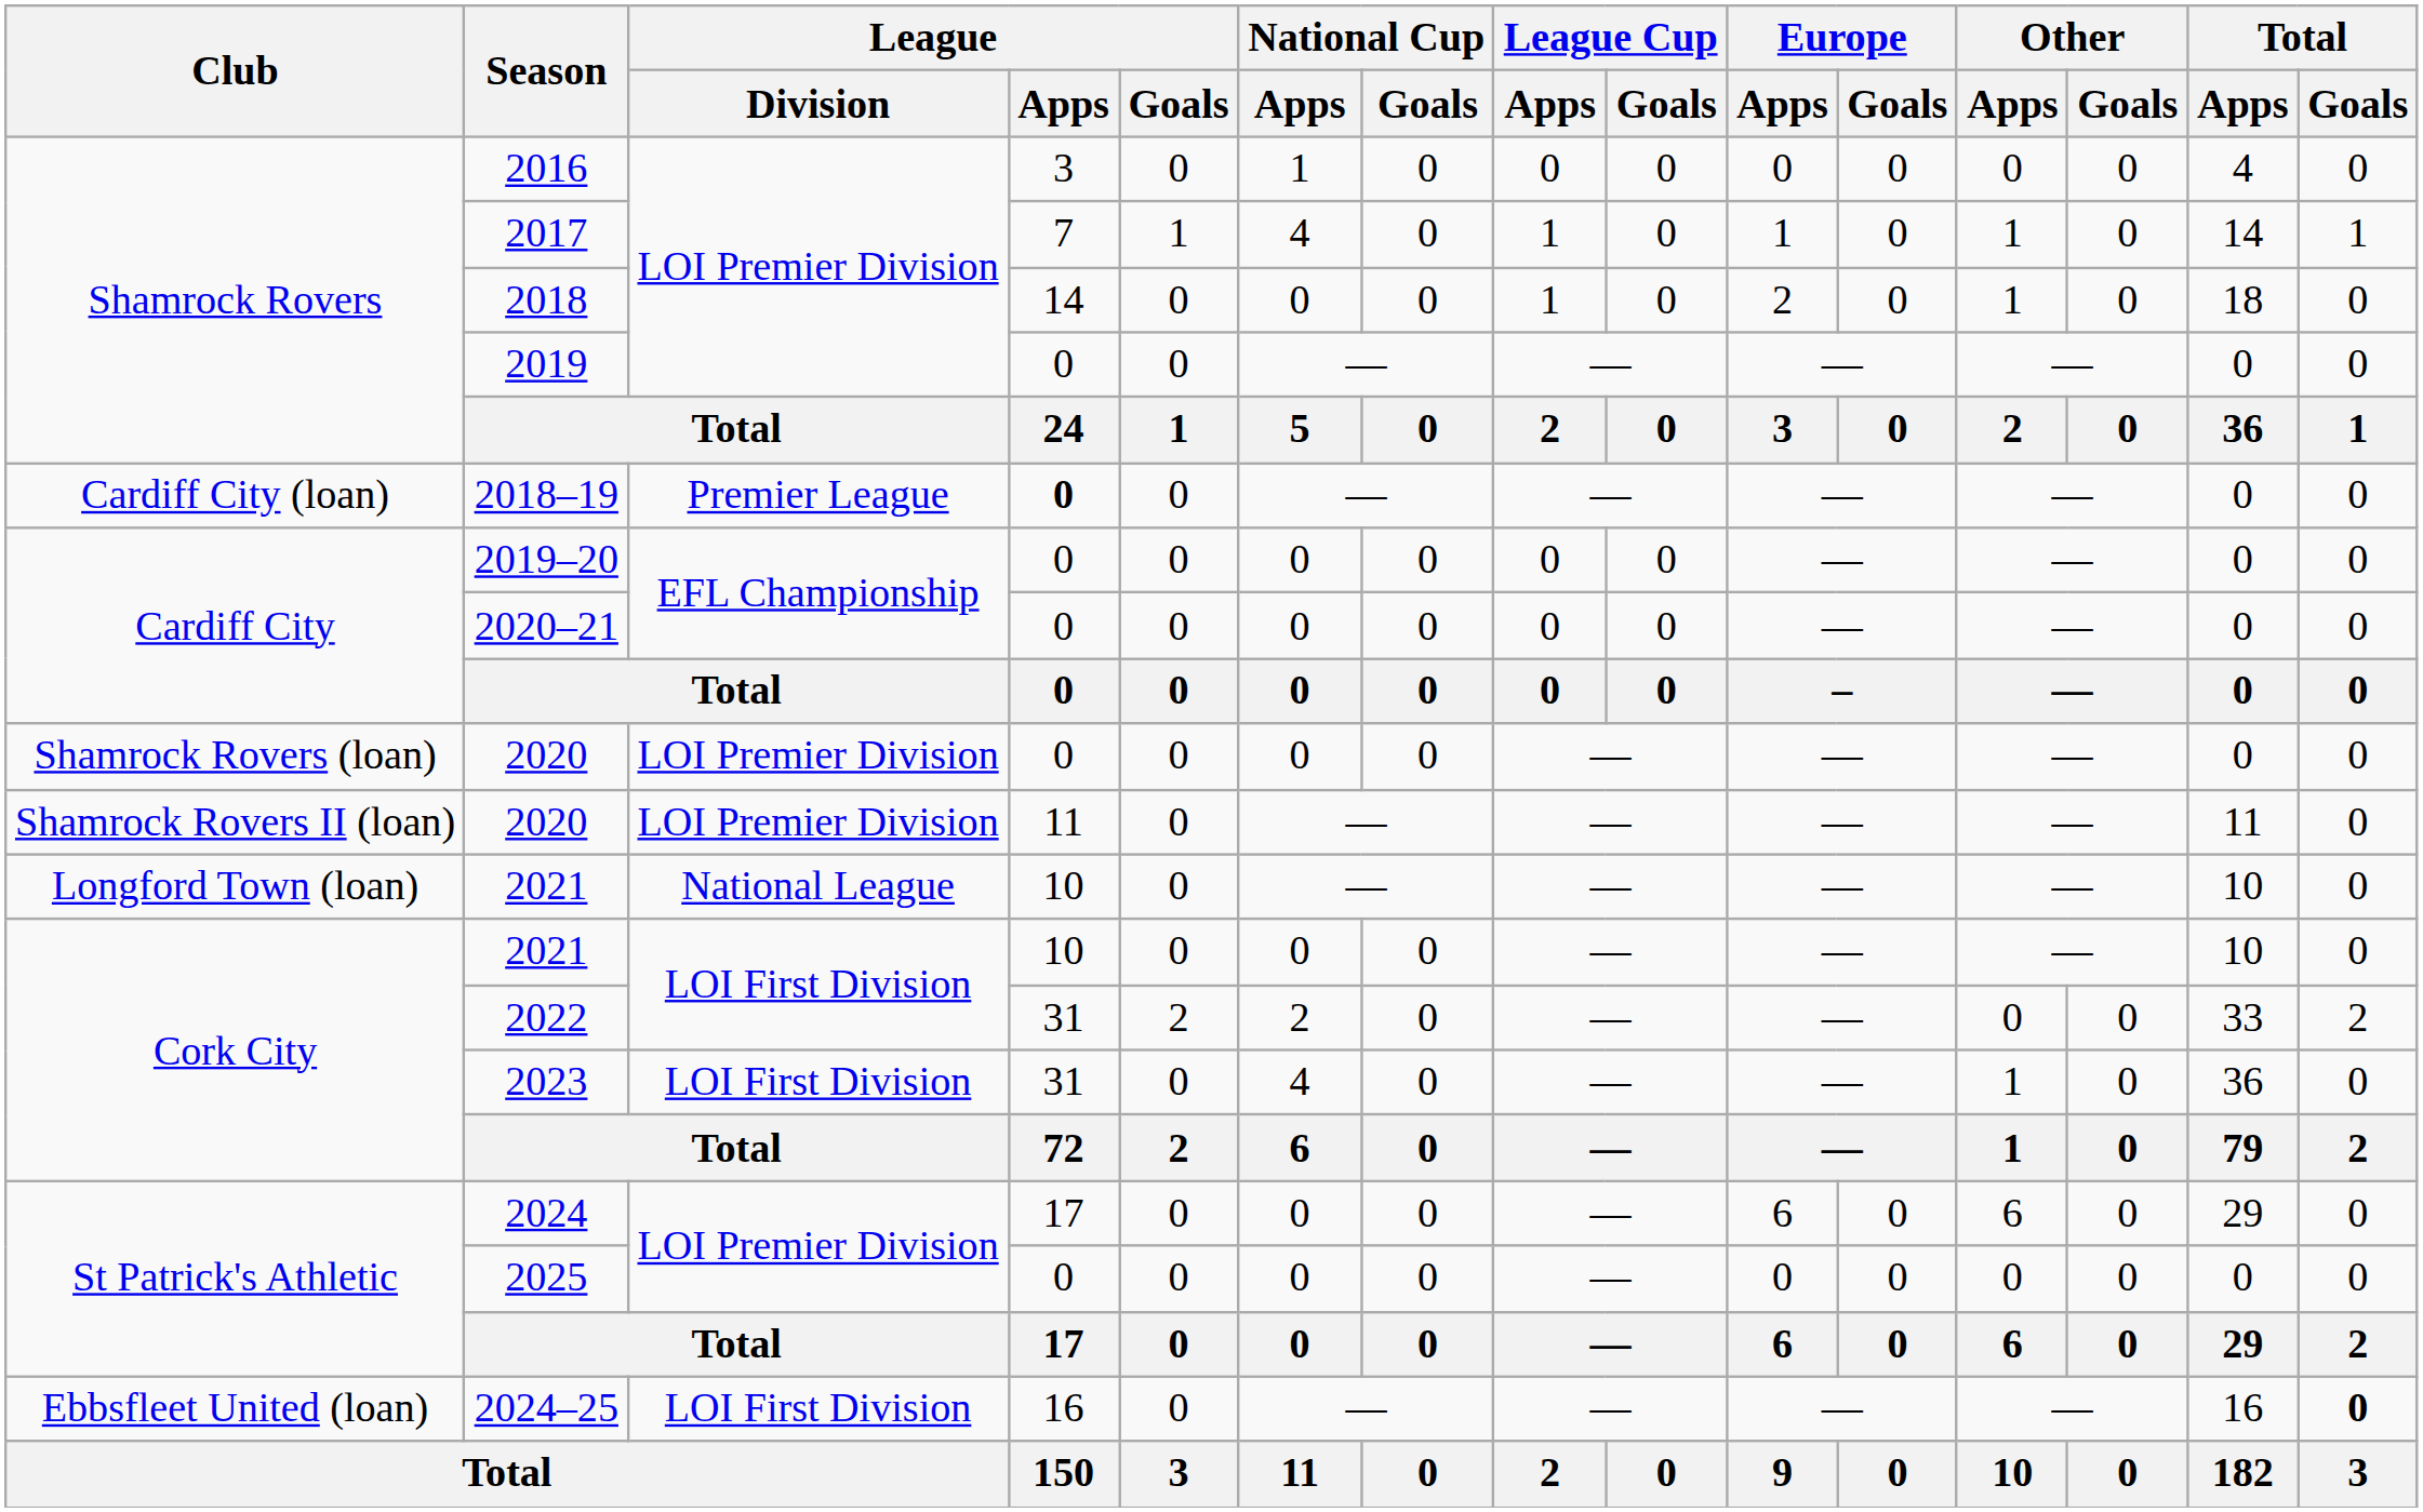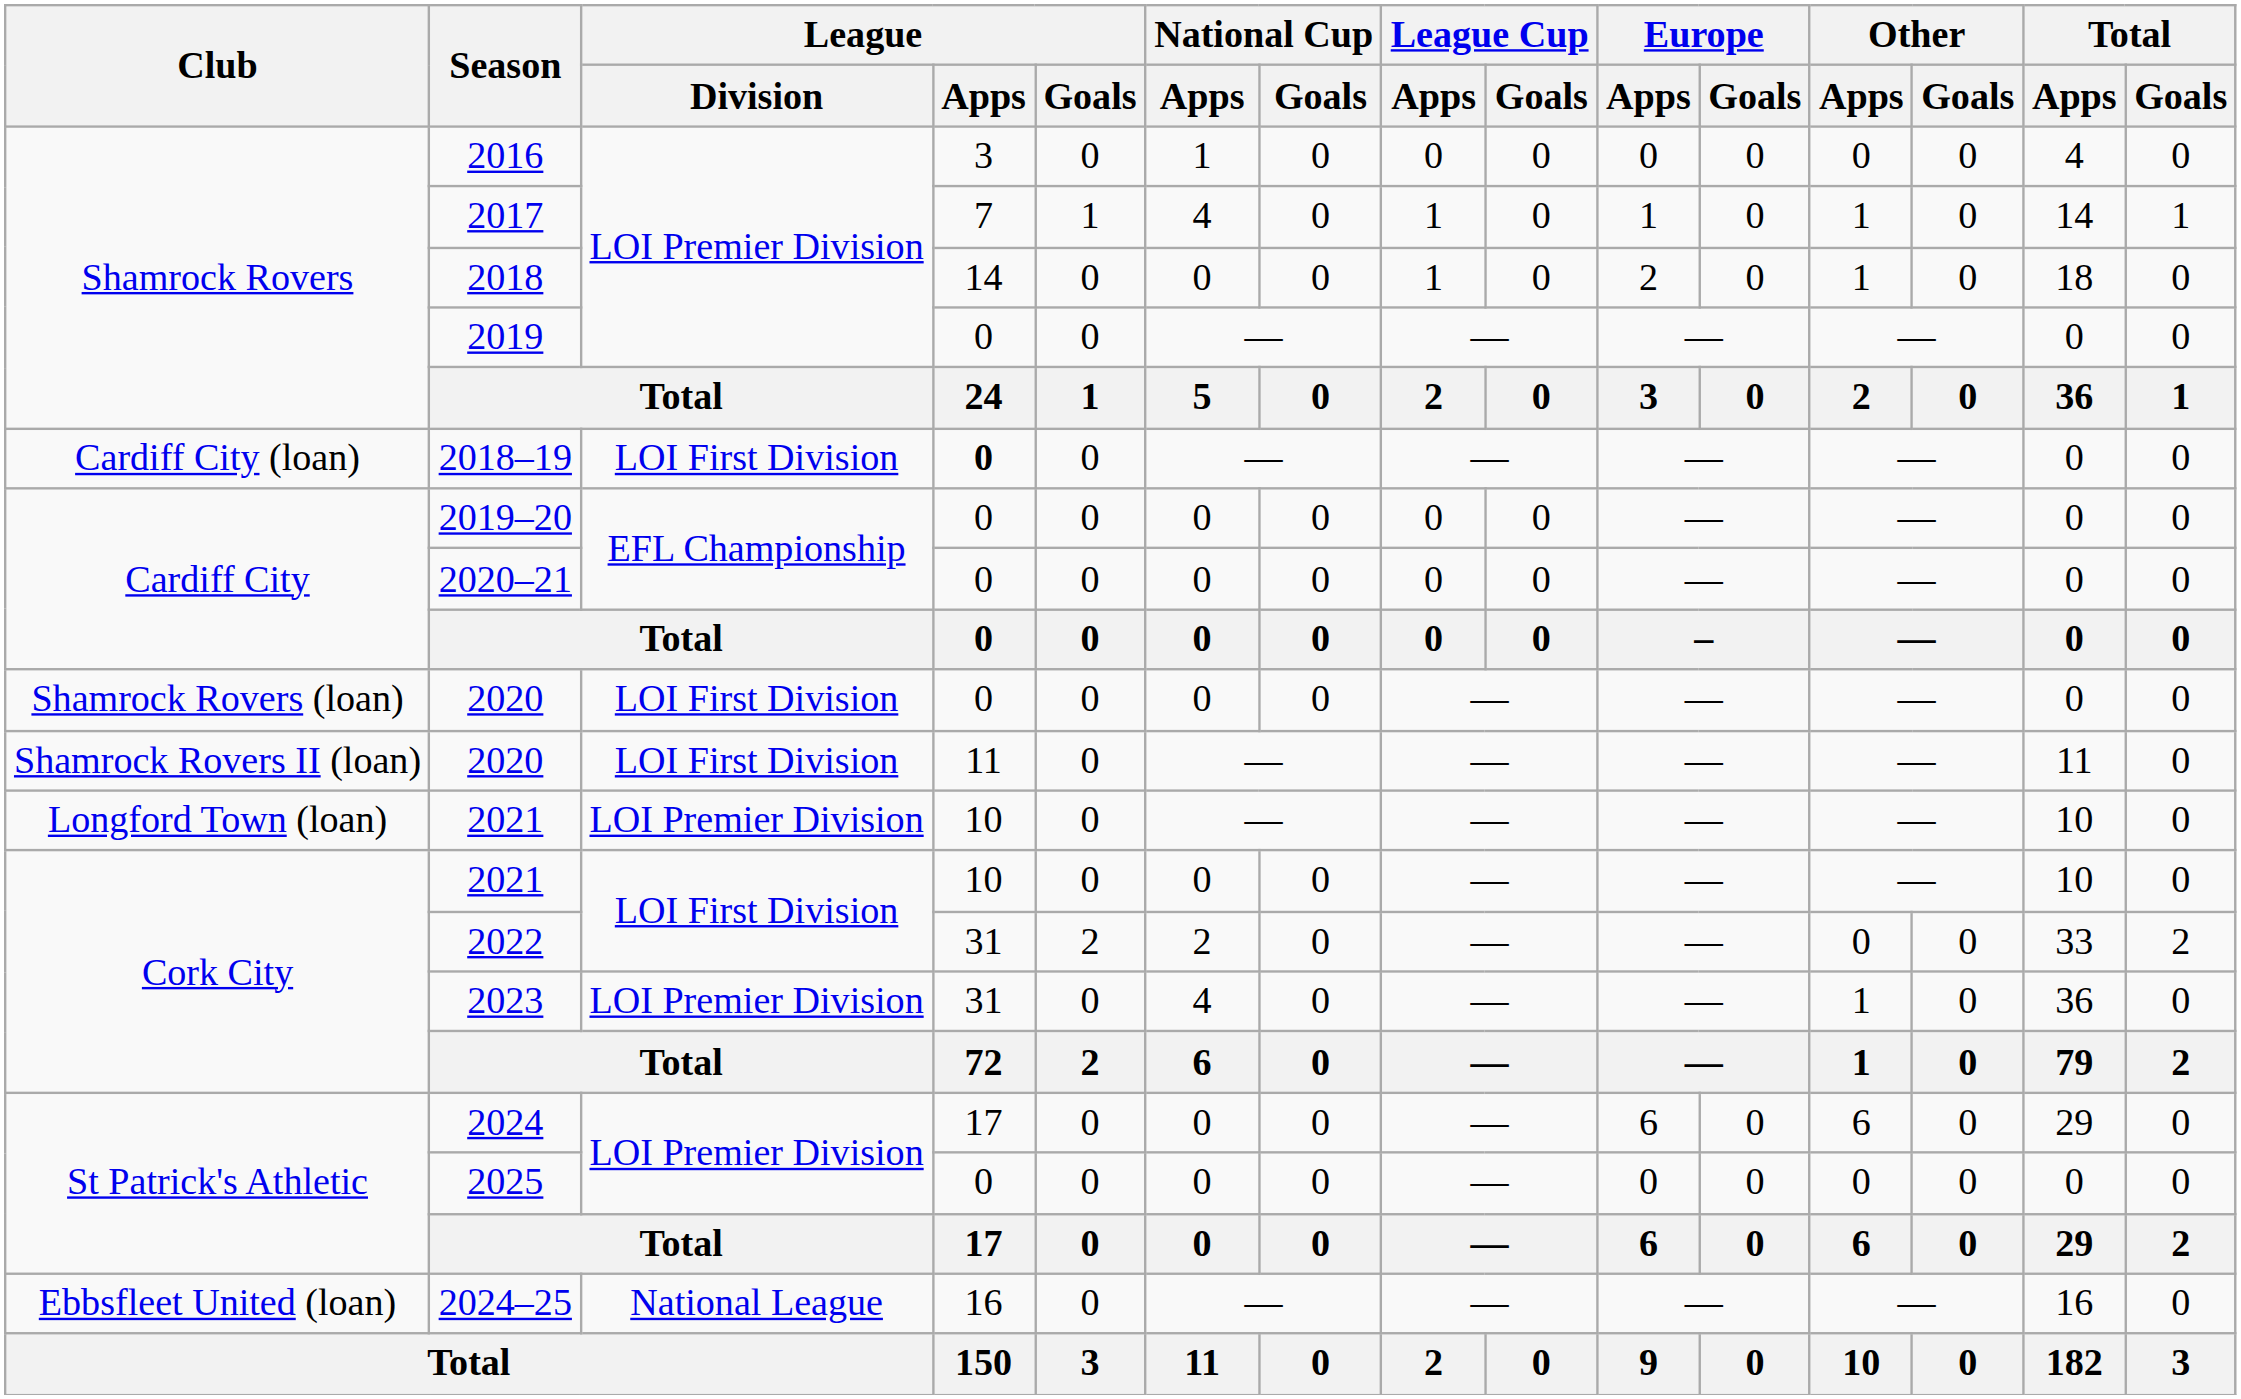2018–19 | League / Division: Premier League -> LOI First Division
Shamrock Rovers (loan) / 2020 | League / Division: LOI Premier Division -> LOI First Division
Shamrock Rovers II (loan) / 2020 | League / Division: LOI Premier Division -> LOI First Division
Longford Town (loan) / 2021 | League / Division: National League -> LOI Premier Division
2023 | League / Division: LOI First Division -> LOI Premier Division
2024–25 | League / Division: LOI First Division -> National League
2024–25 | Total / Goals: bold -> normal
